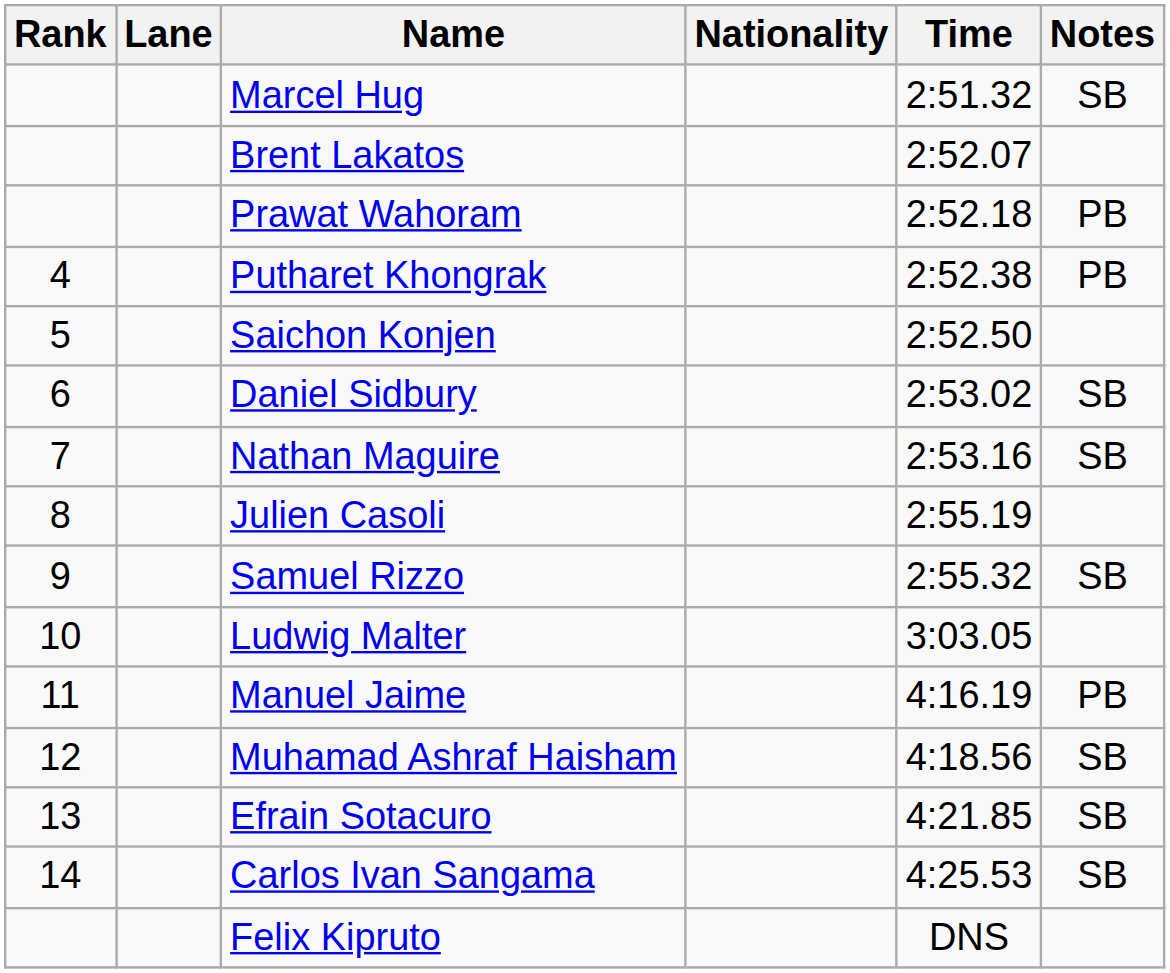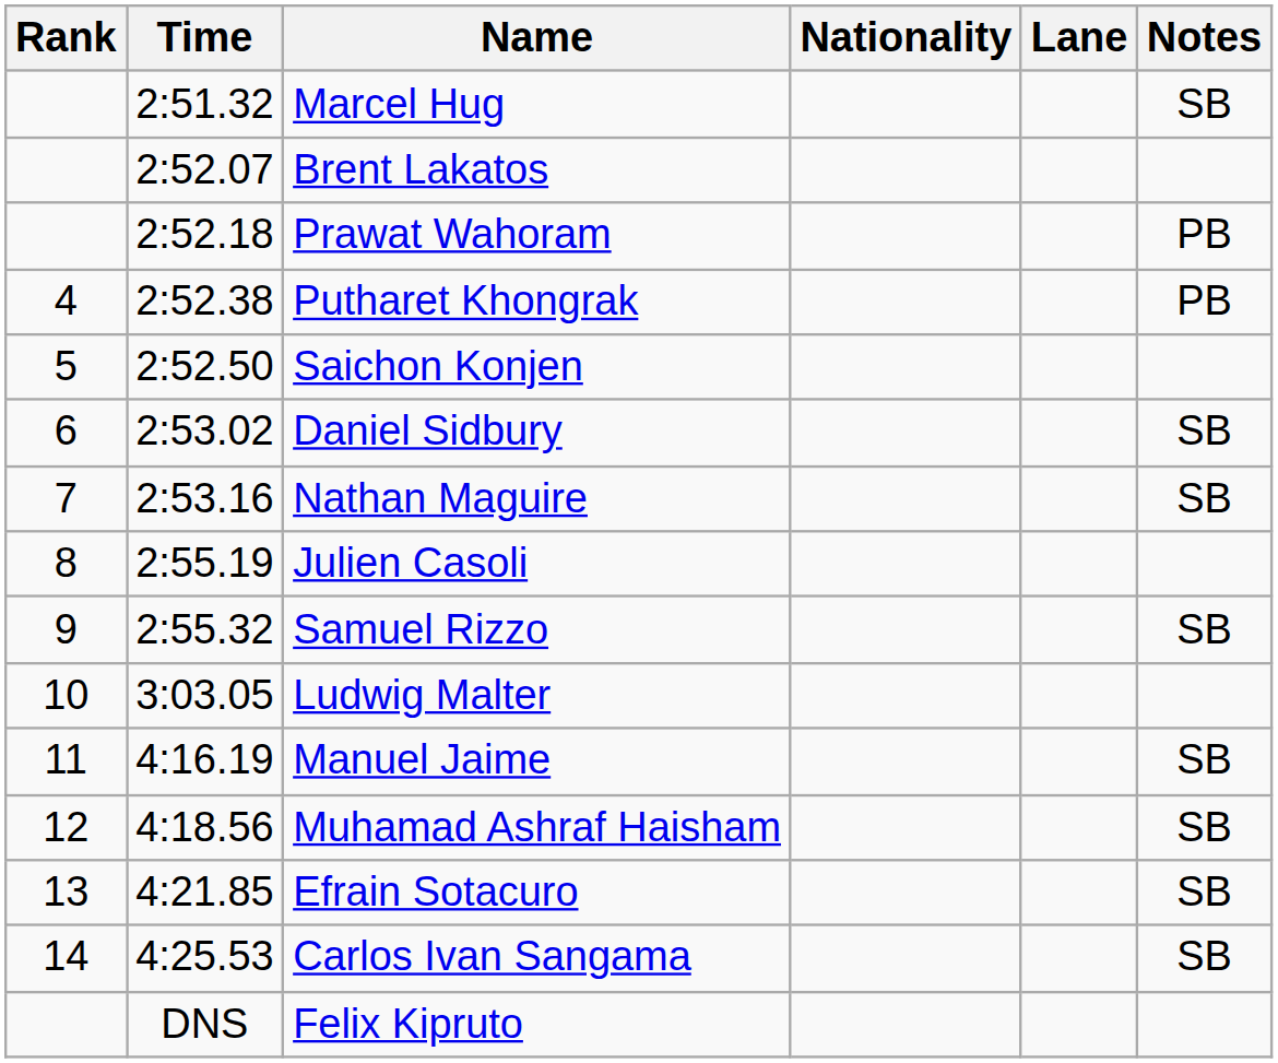columns swapped: Lane <-> Time
Manuel Jaime | Notes: PB -> SB
